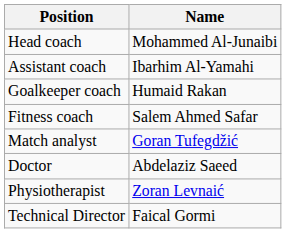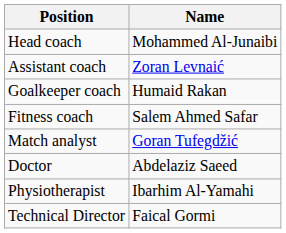Assistant coach | Name: Ibarhim Al-Yamahi -> Zoran Levnaić
Physiotherapist | Name: Zoran Levnaić -> Ibarhim Al-Yamahi
